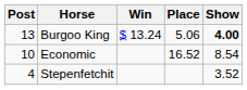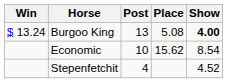columns swapped: Post <-> Win
Burgoo King | Place: 5.06 -> 5.08
Economic | Place: 16.52 -> 15.62
Stepenfetchit | Show: 3.52 -> 4.52
